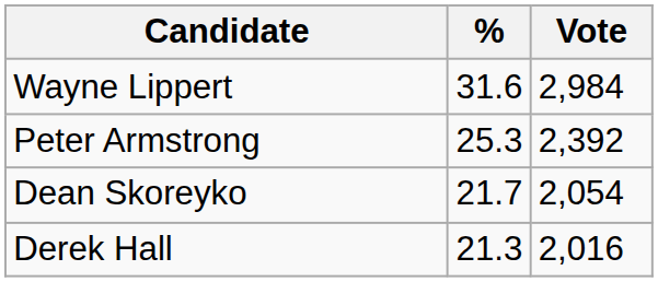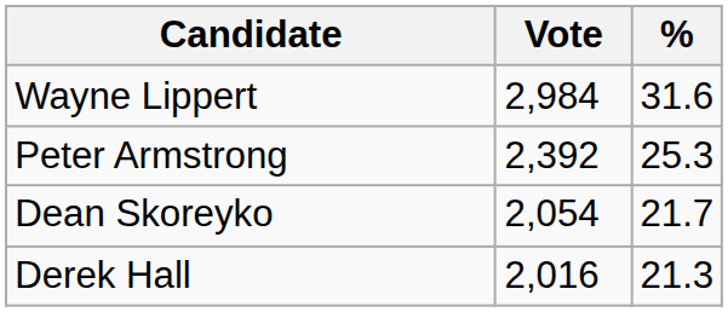columns swapped: Vote <-> %
